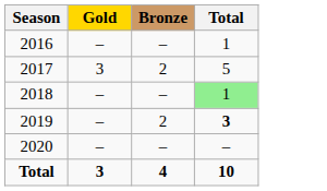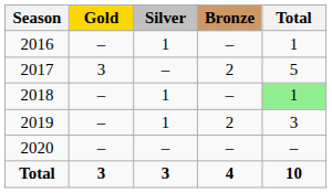+ column: Silver | 1 | – | 1 | 1 | – | 3
2019 | Total: bold -> normal
